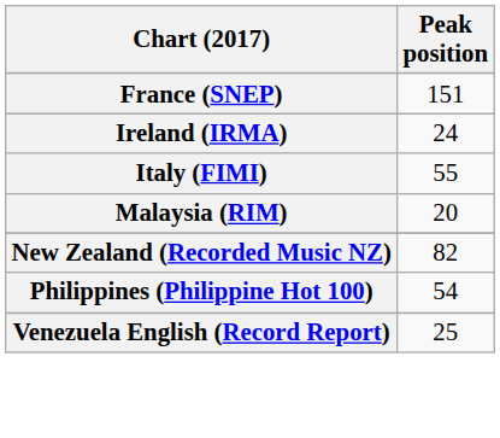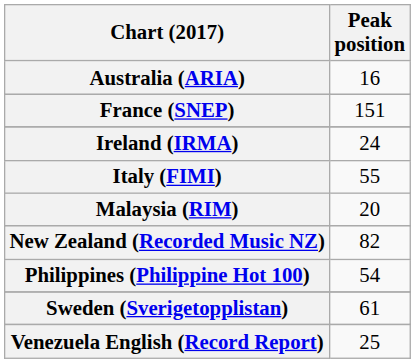+ row: Australia (ARIA) | 16
+ row: Sweden (Sverigetopplistan) | 61
